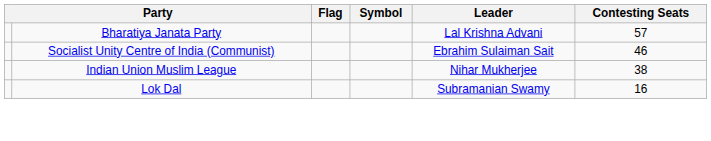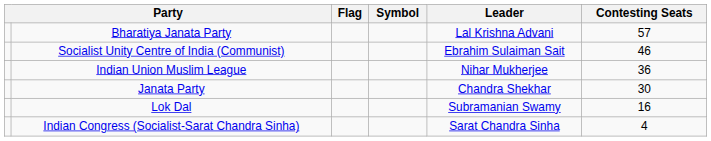Indian Union Muslim League | Contesting Seats: 38 -> 36
+ row: Janata Party | Chandra Shekhar | 30
+ row: Indian Congress (Socialist-Sarat Chandra Sinha) | Sarat Chandra Sinha | 4
